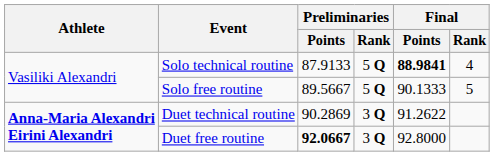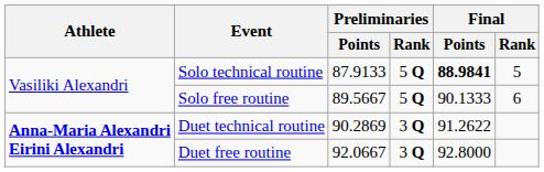Solo technical routine | Final / Rank: 4 -> 5
Solo free routine | Final / Rank: 5 -> 6
Duet free routine | Preliminaries / Points: bold -> normal
